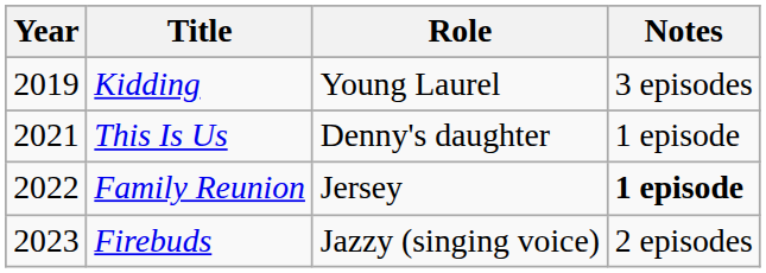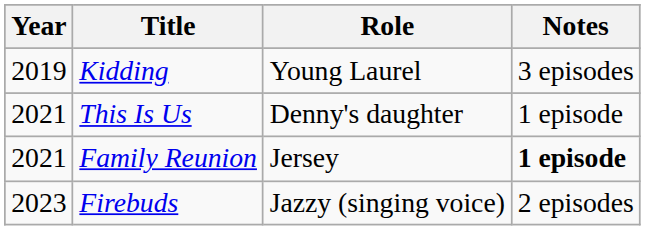Family Reunion | Year: 2022 -> 2021
